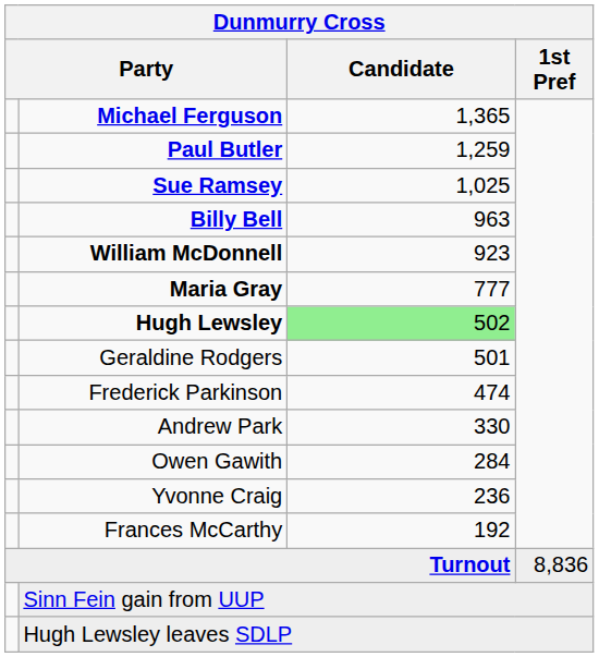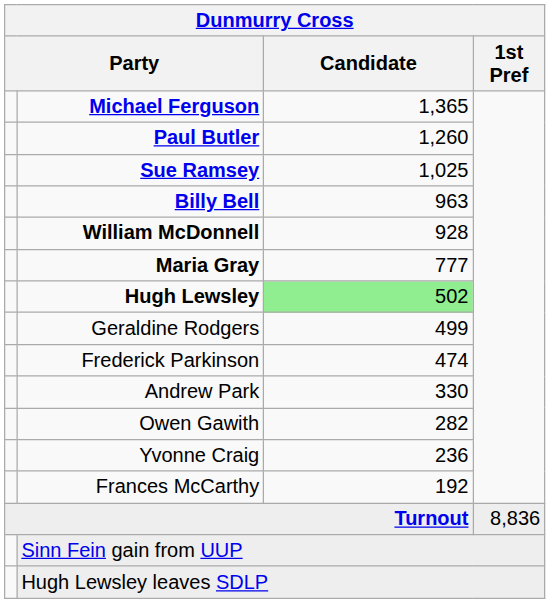Paul Butler | Candidate: 1,259 -> 1,260
William McDonnell | Candidate: 923 -> 928
Geraldine Rodgers | Candidate: 501 -> 499
Owen Gawith | Candidate: 284 -> 282
